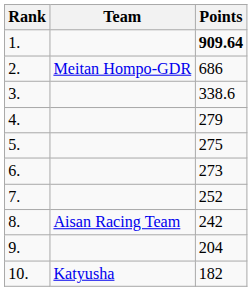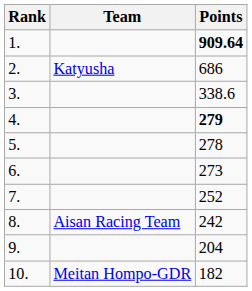2. | Team: Meitan Hompo-GDR -> Katyusha
4. | Points: normal -> bold
5. | Points: 275 -> 278
10. | Team: Katyusha -> Meitan Hompo-GDR
